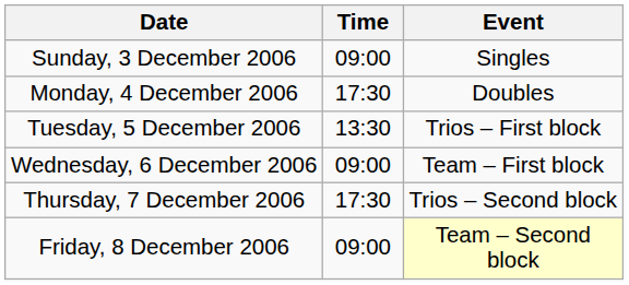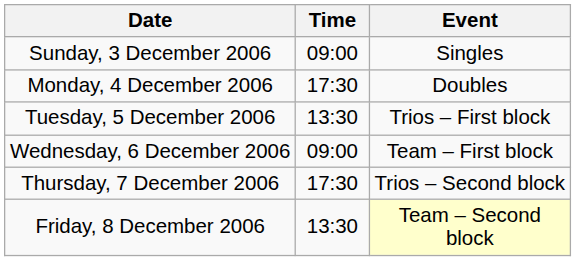Friday, 8 December 2006 | Time: 09:00 -> 13:30
